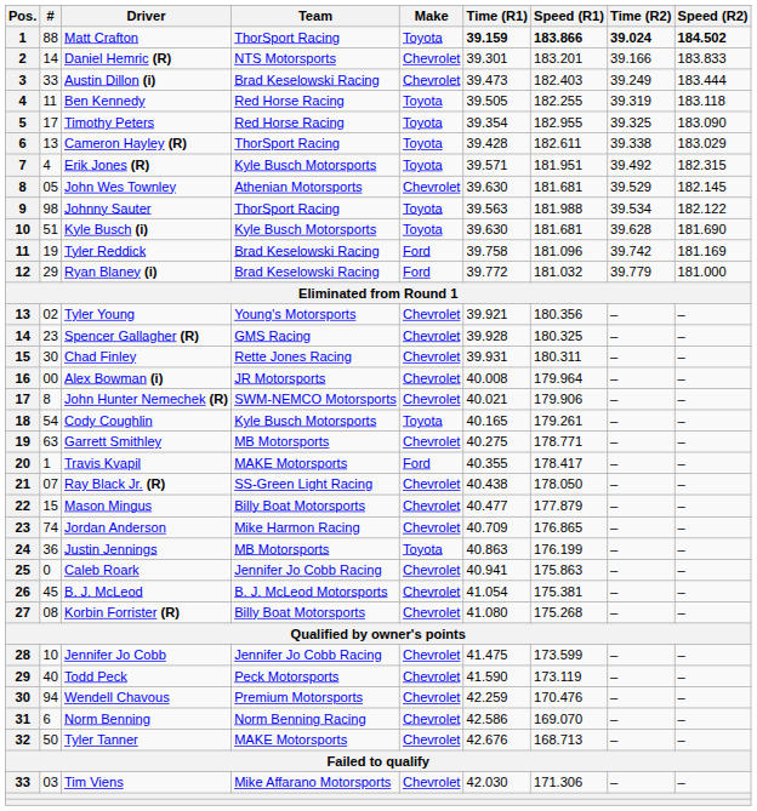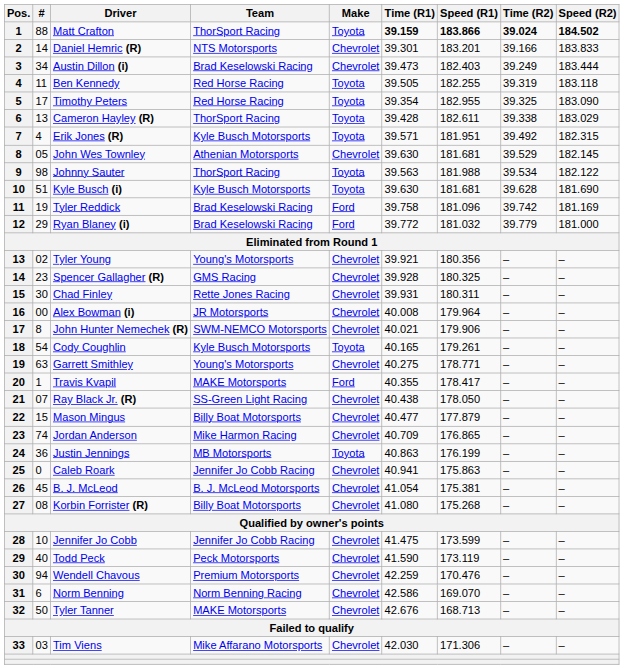Austin Dillon (i) | #: 33 -> 34
Garrett Smithley | Team: MB Motorsports -> Young's Motorsports
